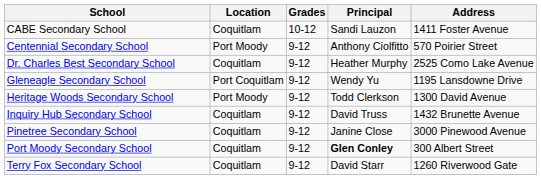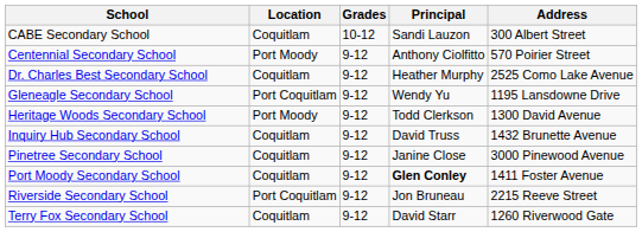CABE Secondary School | Address: 1411 Foster Avenue -> 300 Albert Street
Port Moody Secondary School | Address: 300 Albert Street -> 1411 Foster Avenue
+ row: Riverside Secondary School | Port Coquitlam | 9-12 | Jon Bruneau | 2215 Reeve Street
